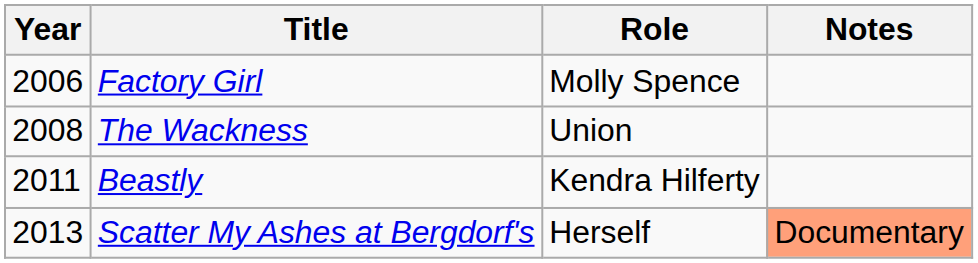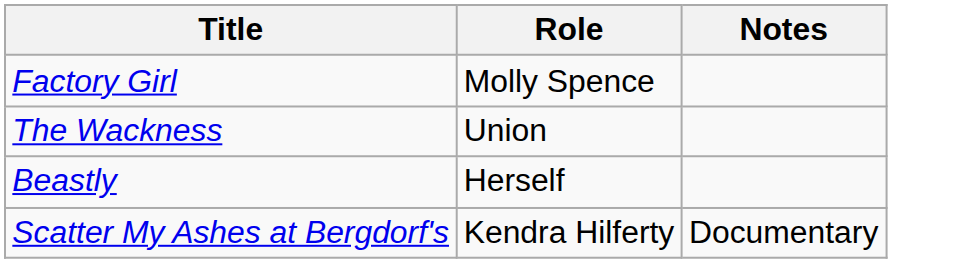- column: Year | 2006 | 2008 | 2011 | 2013
Beastly | Role: Kendra Hilferty -> Herself
Scatter My Ashes at Bergdorf's | Role: Herself -> Kendra Hilferty
Scatter My Ashes at Bergdorf's | Notes: lightsalmon background -> no background
